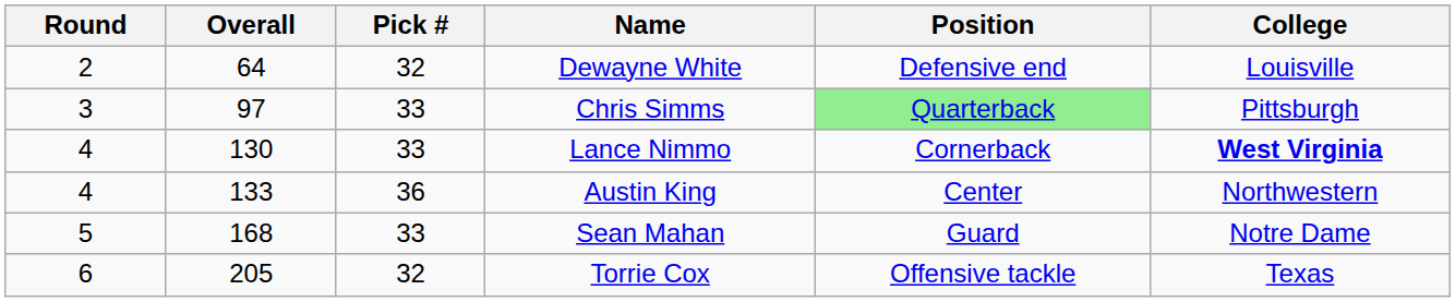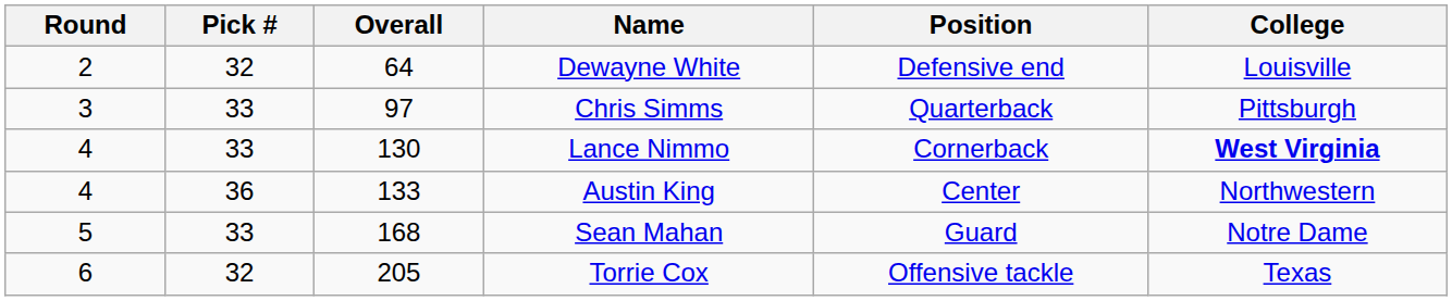columns swapped: Pick # <-> Overall
Chris Simms | Position: lightgreen background -> no background
